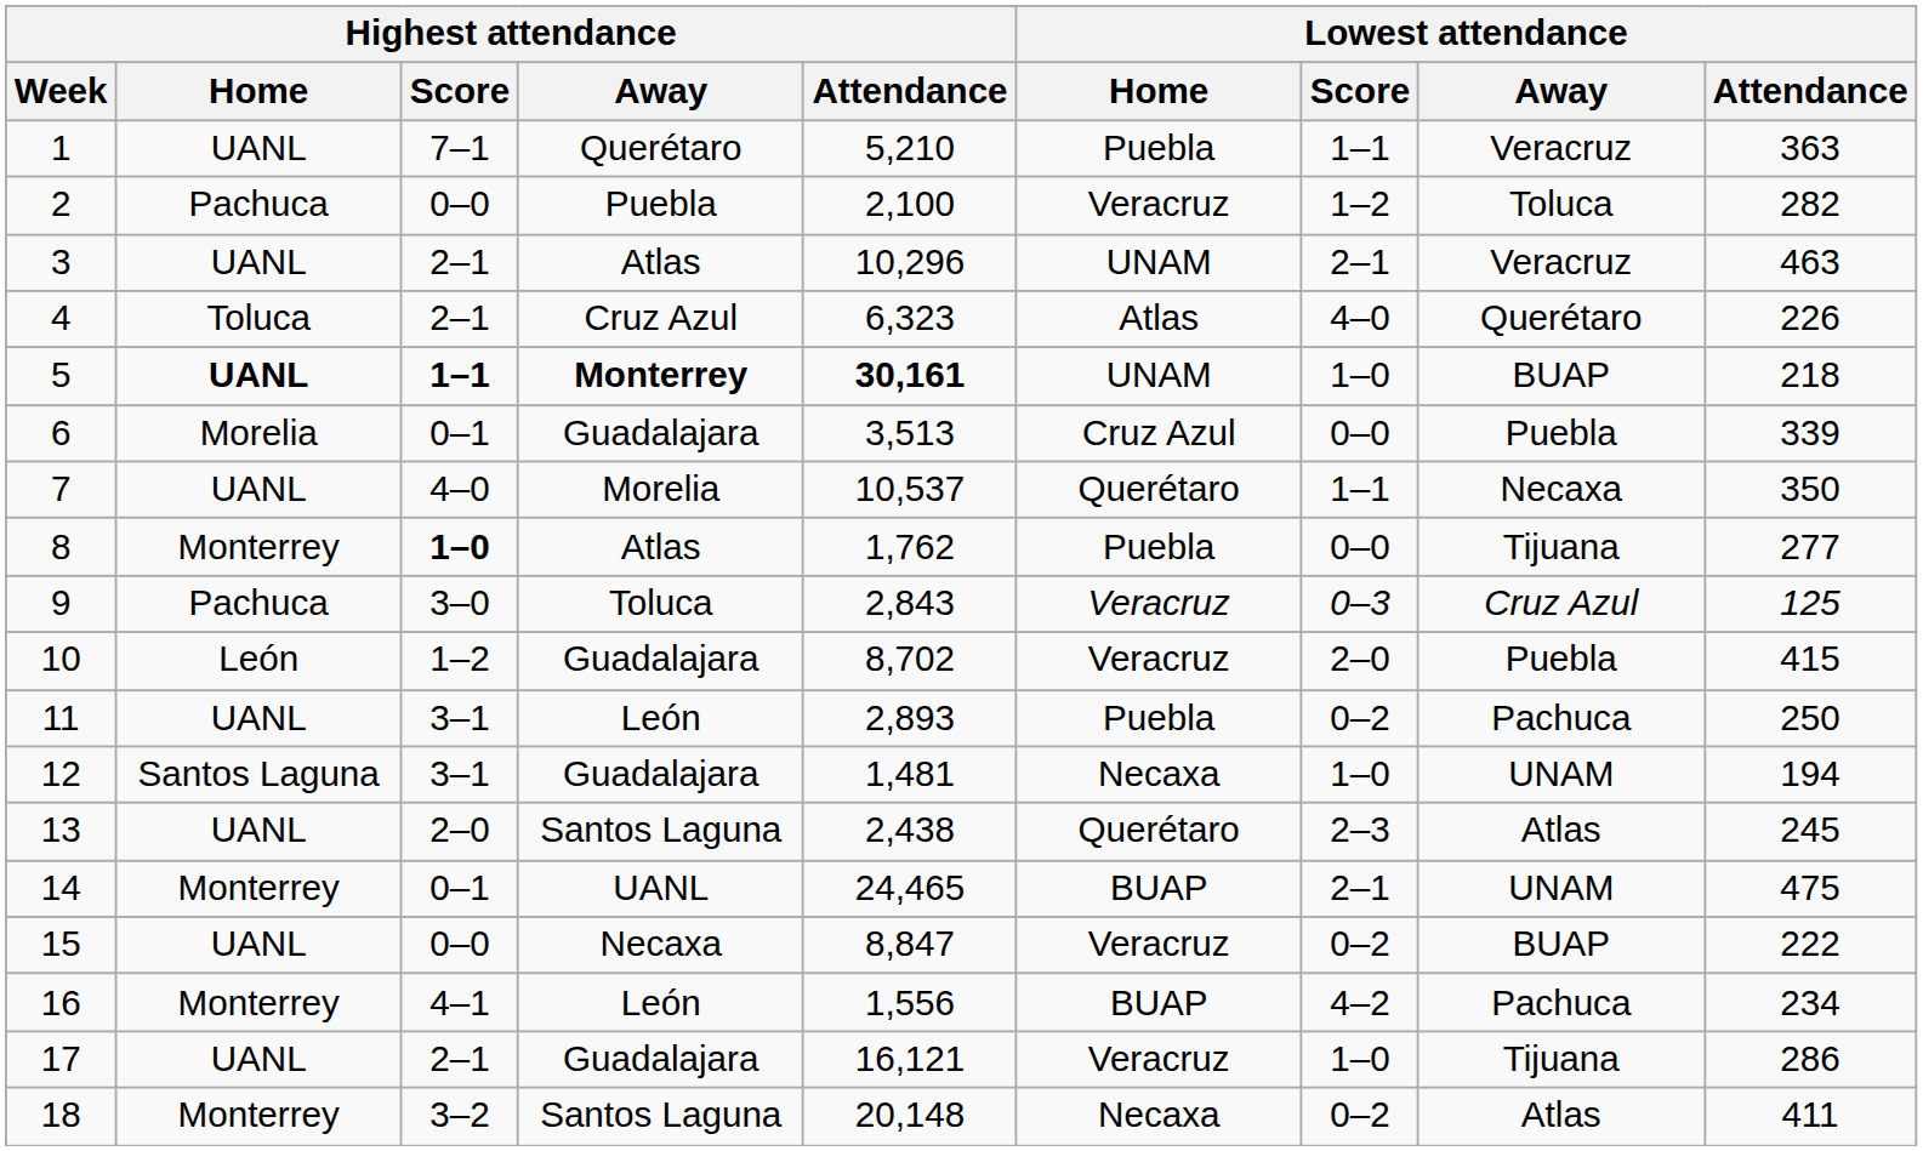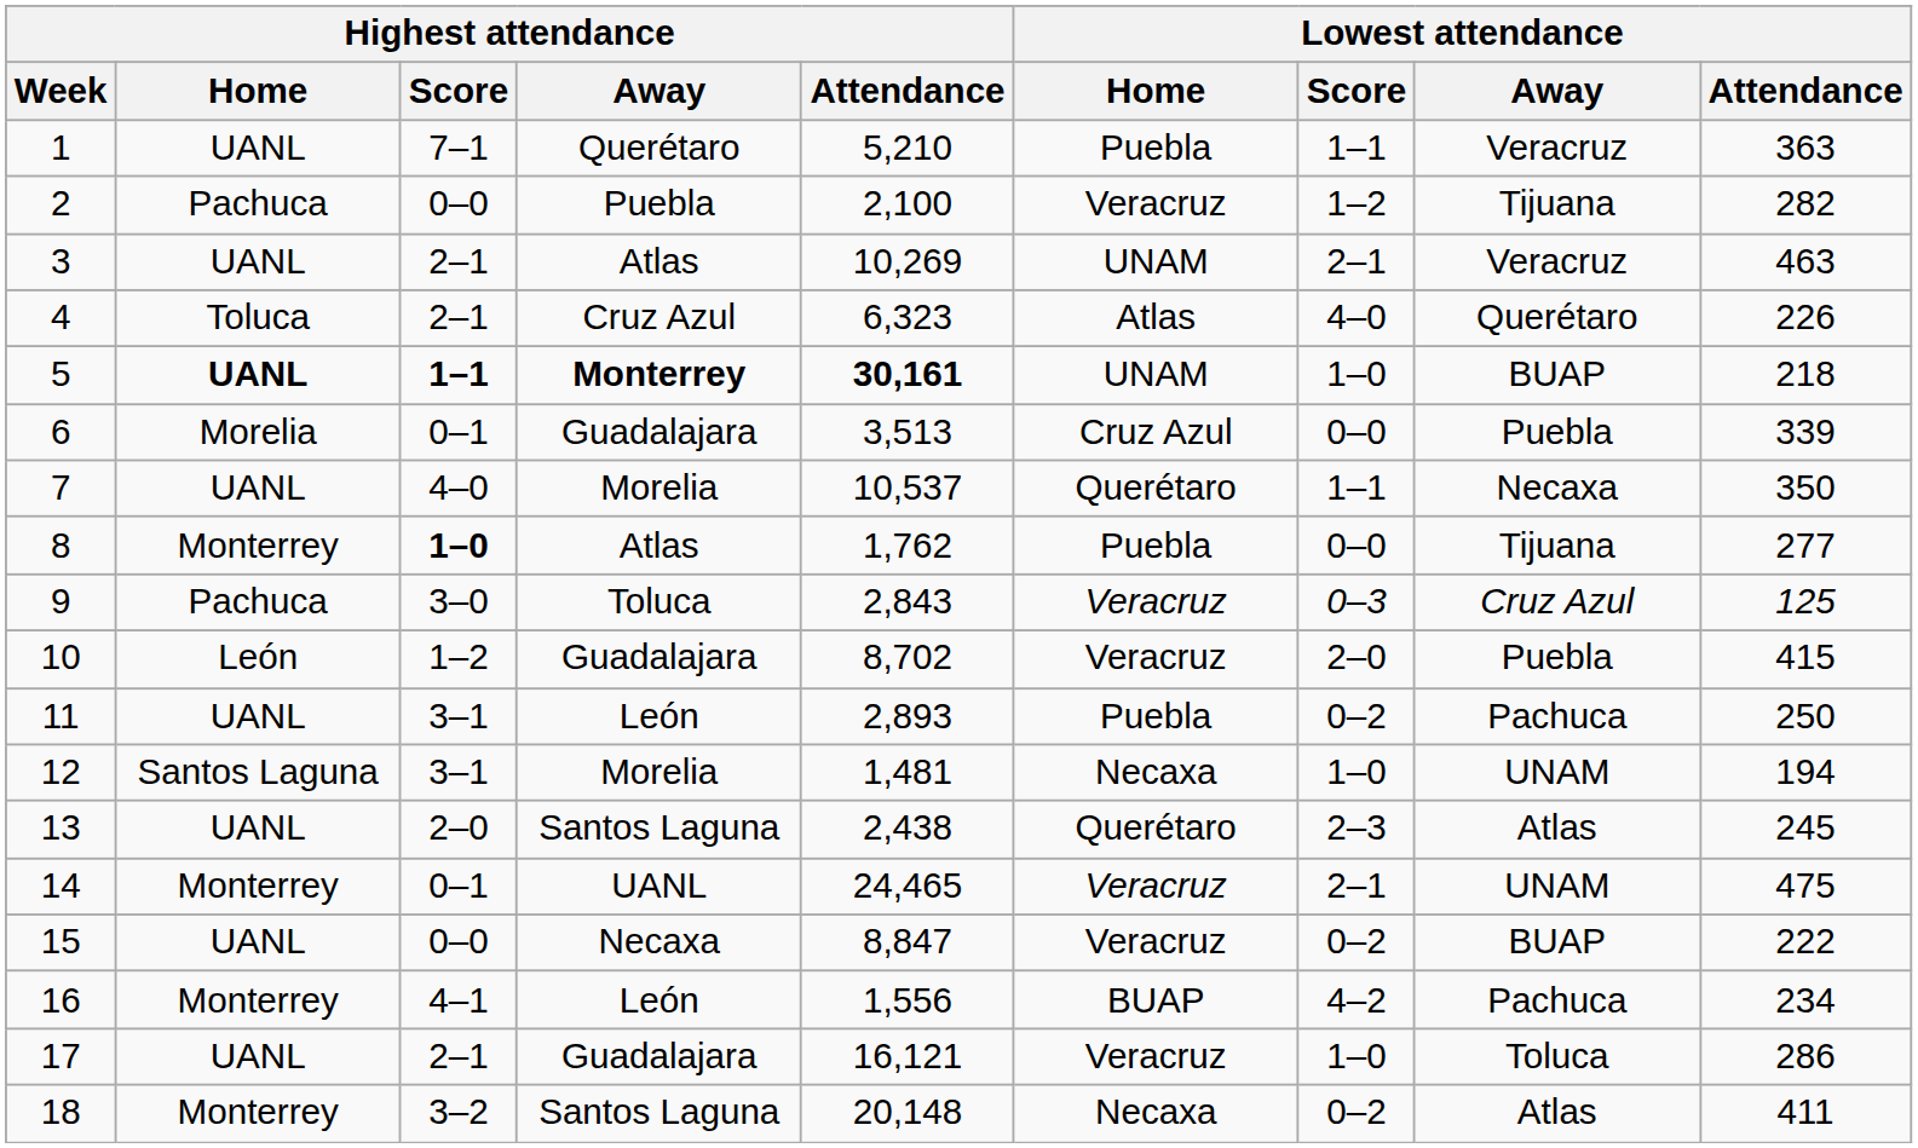2 | Lowest attendance / Away: Toluca -> Tijuana
3 | Highest attendance / Attendance: 10,296 -> 10,269
12 | Highest attendance / Away: Guadalajara -> Morelia
14 | Lowest attendance / Home: BUAP -> Veracruz
17 | Lowest attendance / Away: Tijuana -> Toluca
